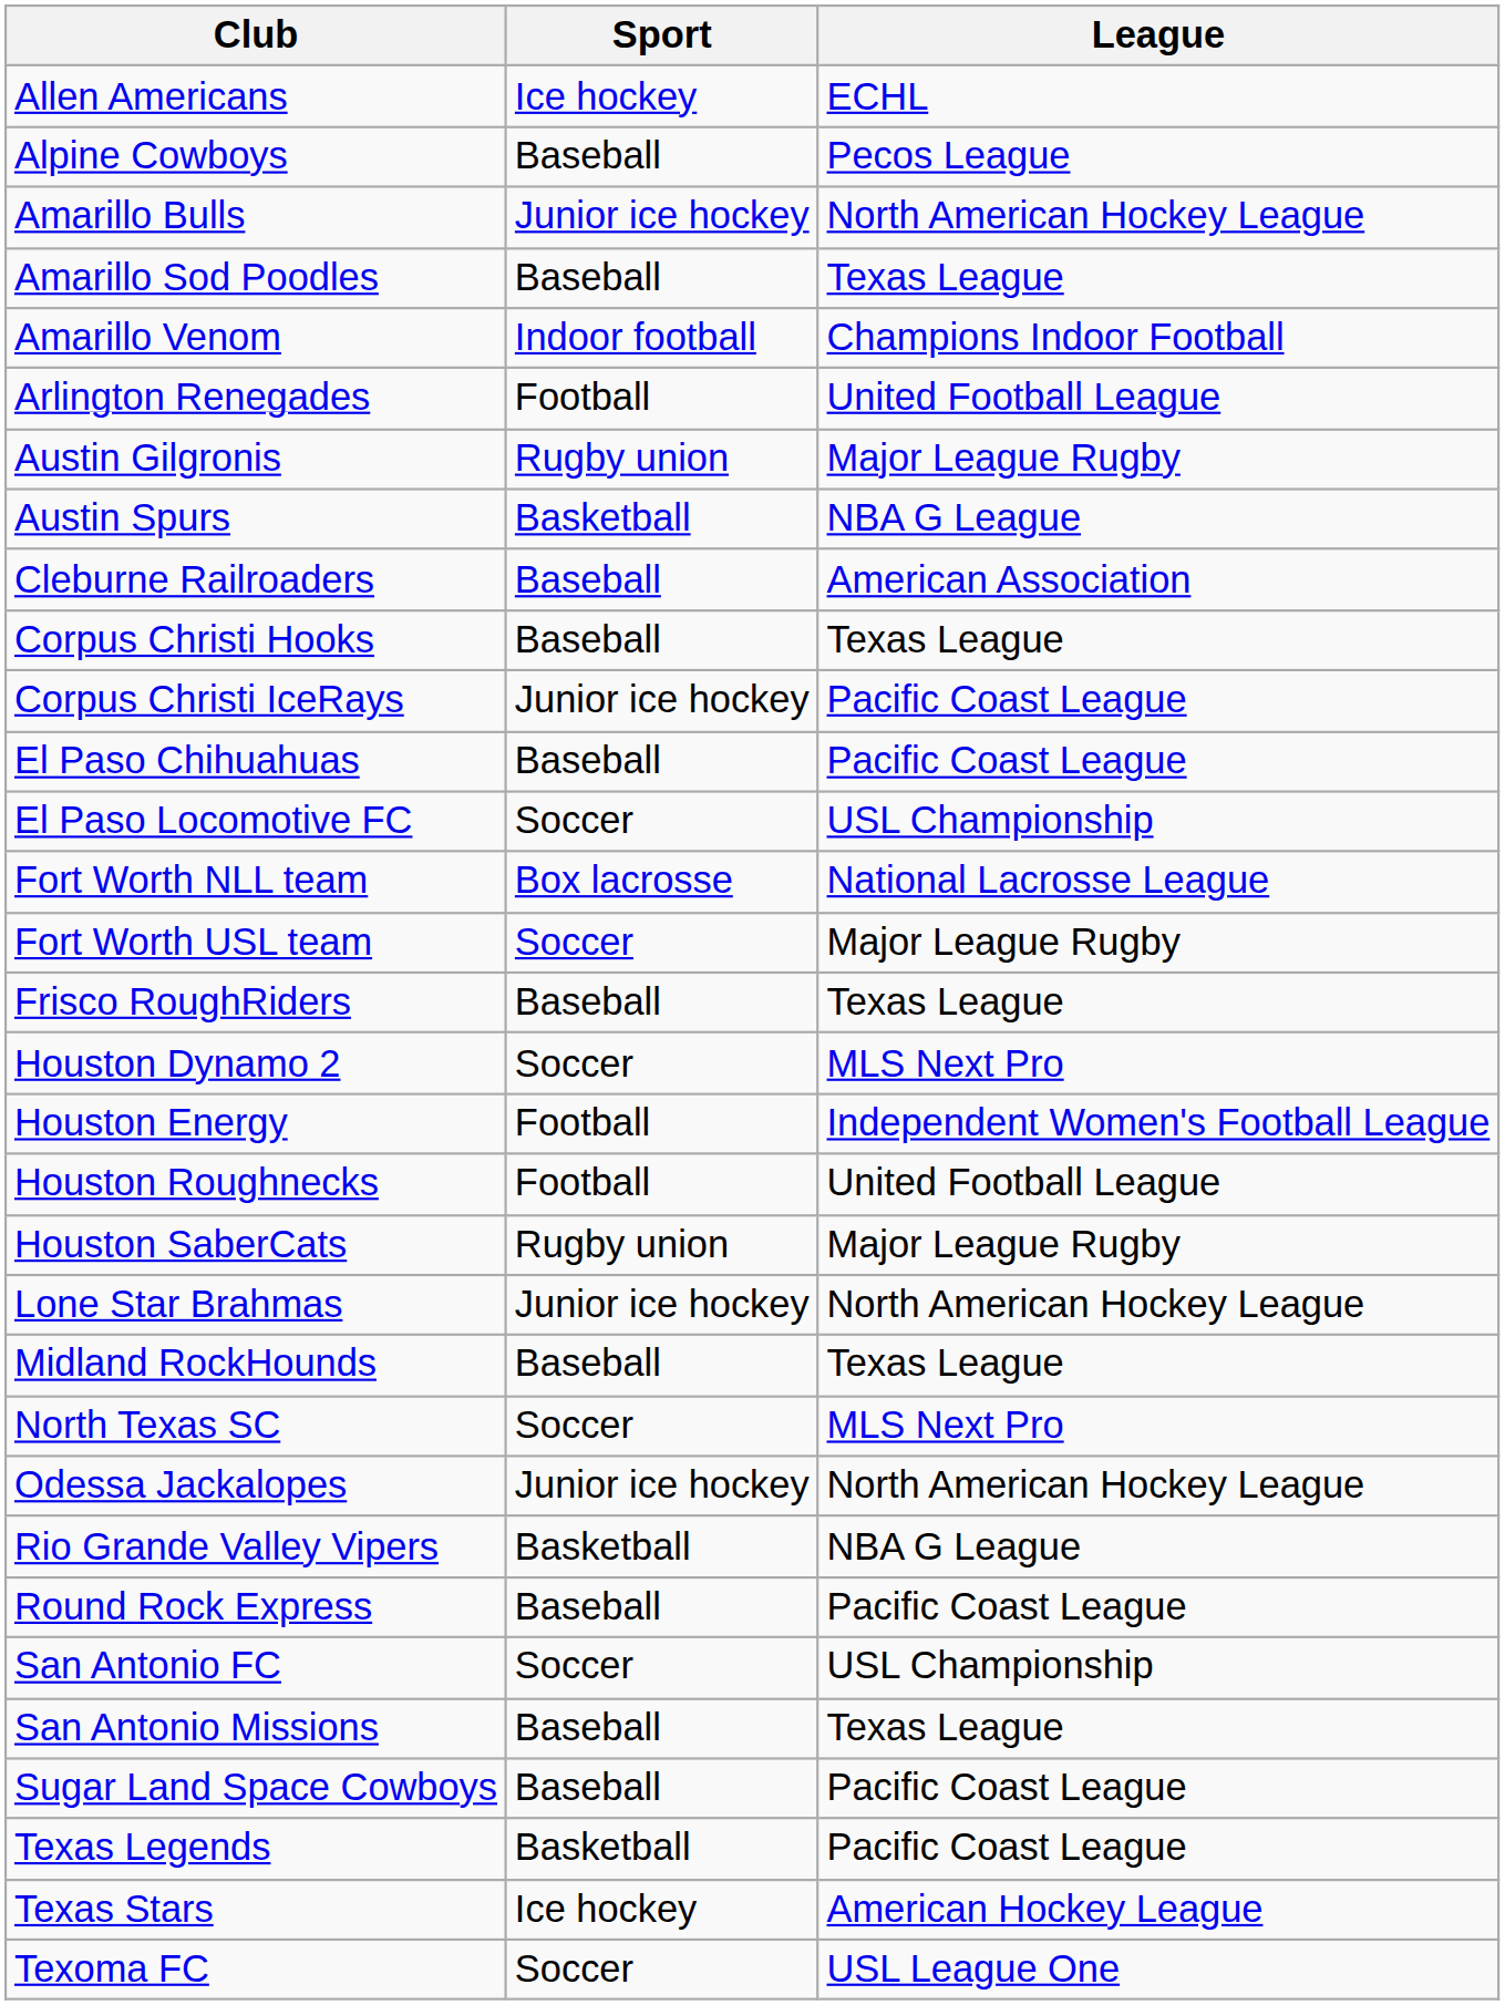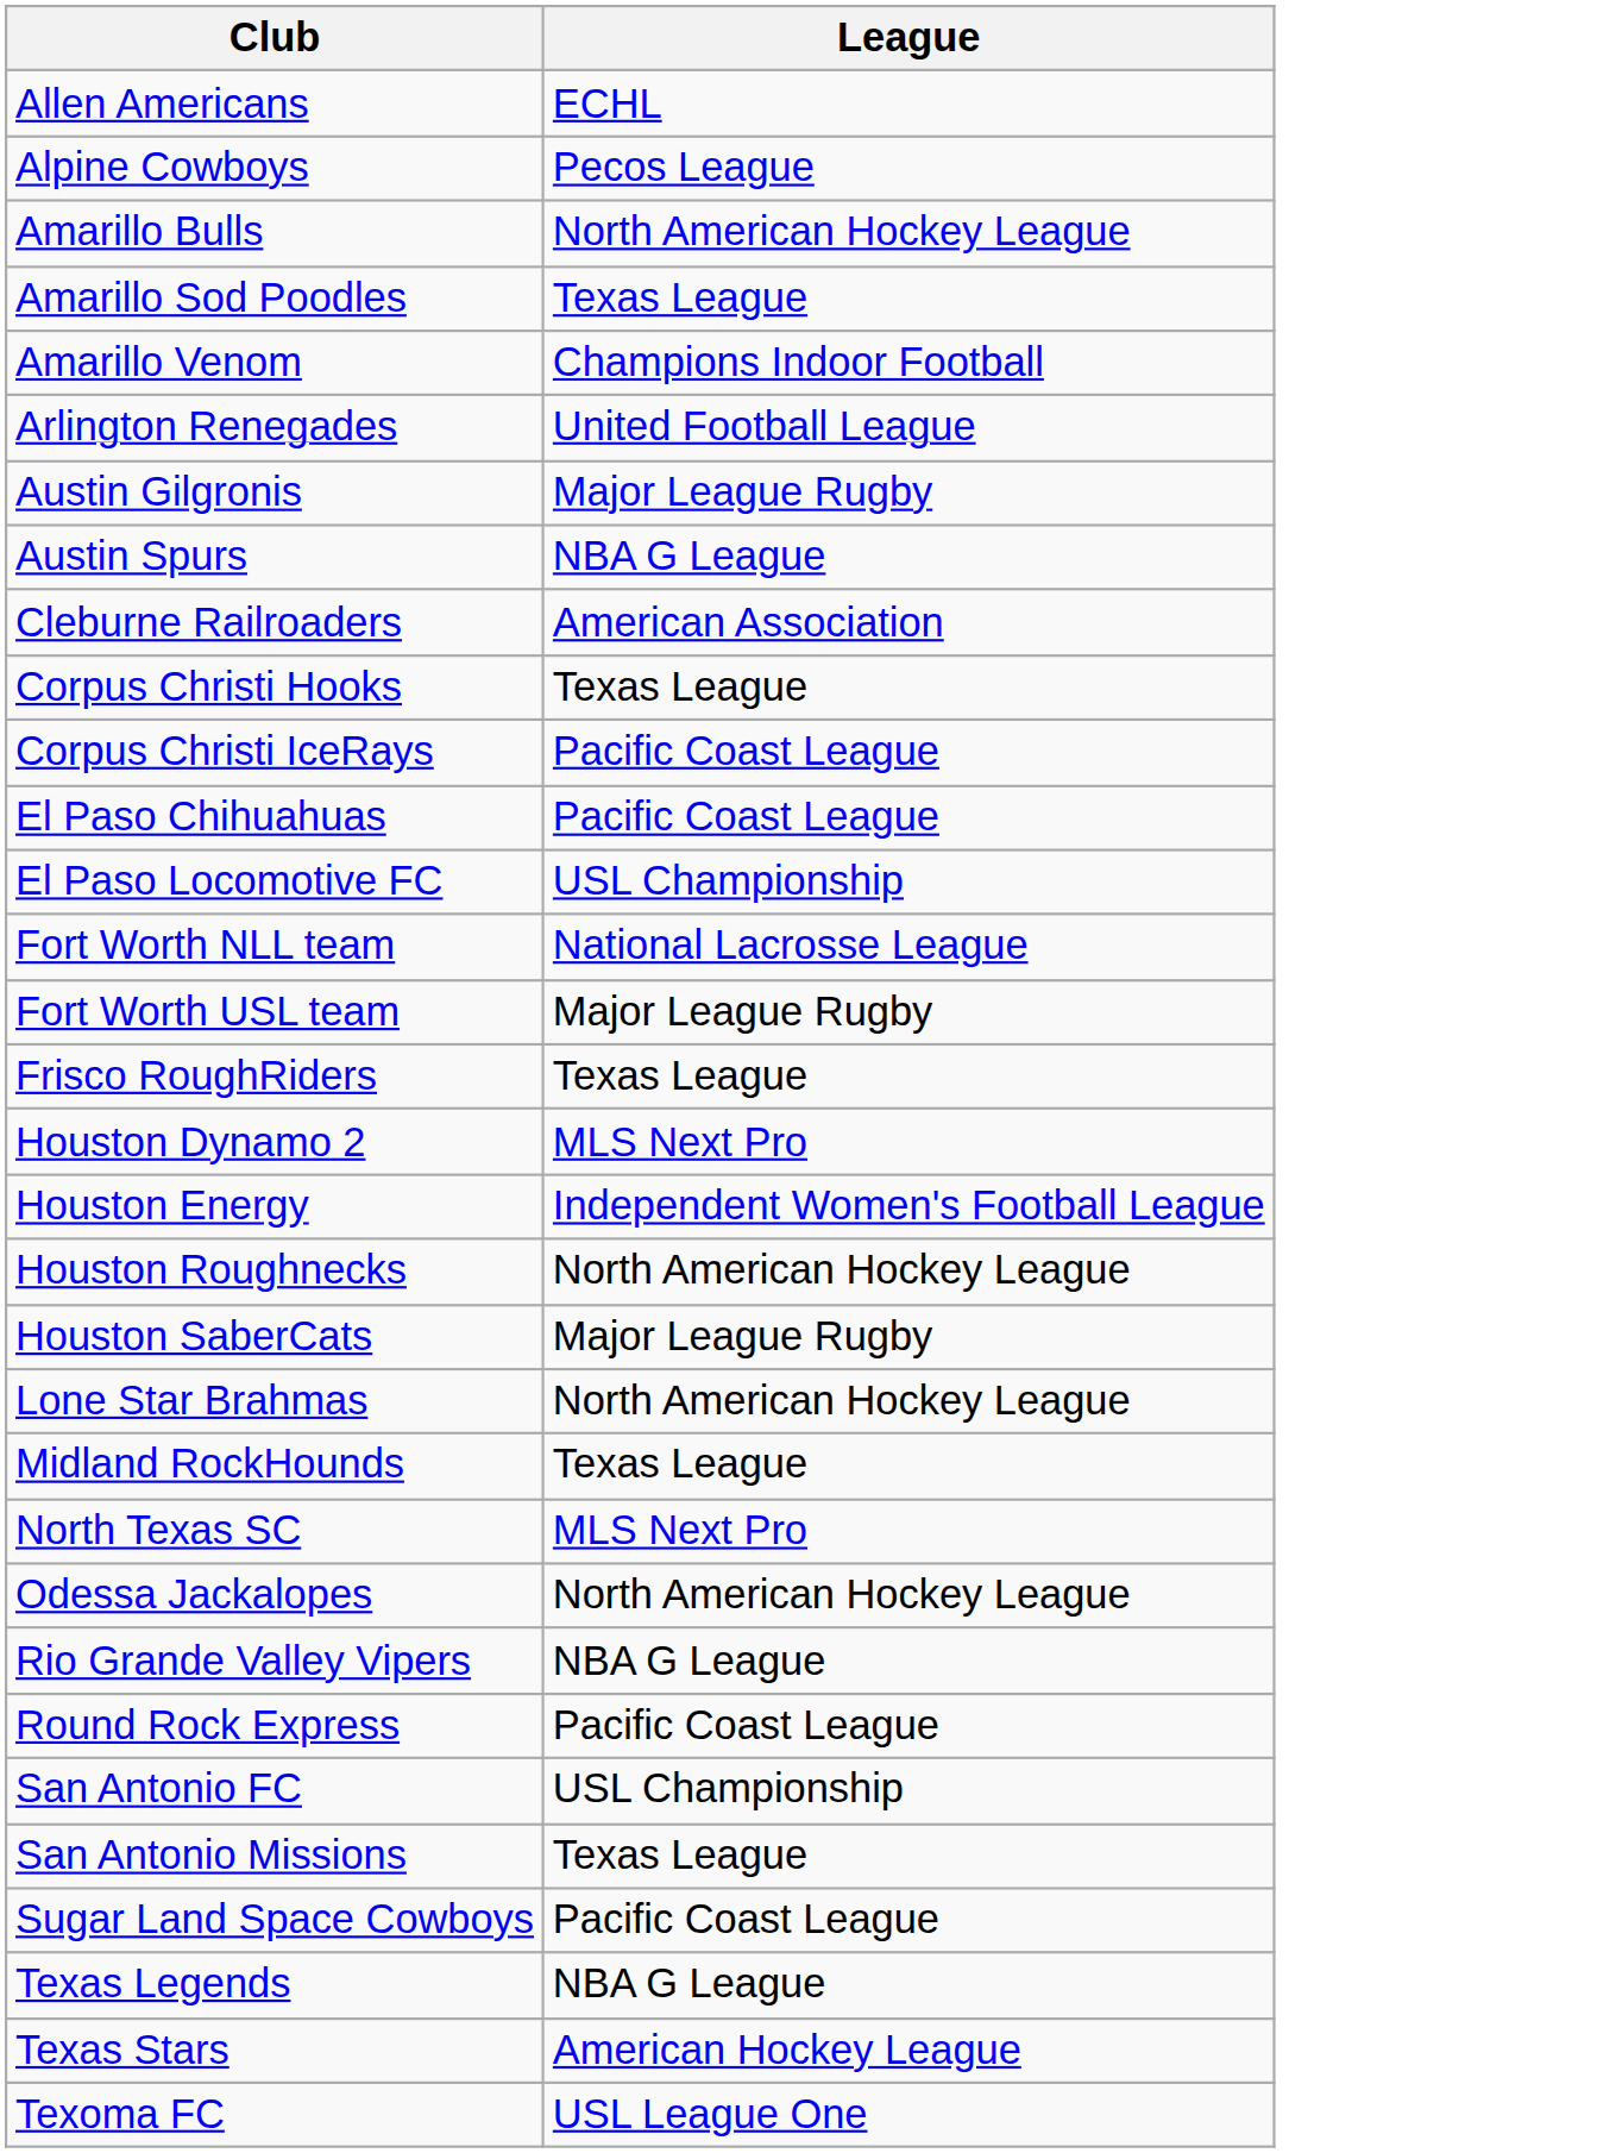- column: Sport | Ice hockey | Baseball | Junior ice hockey | Baseball | Indoor football | Football | Rugby union | Basketball | Baseball | Baseball | Junior ice hockey | Baseball | Soccer | Box lacrosse | Soccer | Baseball | Soccer | Football | Football | Rugby union | Junior ice hockey | Baseball | Soccer | Junior ice hockey | Basketball | Baseball | Soccer | Baseball | Baseball | Basketball | Ice hockey | Soccer
Houston Roughnecks | League: United Football League -> North American Hockey League
Texas Legends | League: Pacific Coast League -> NBA G League
